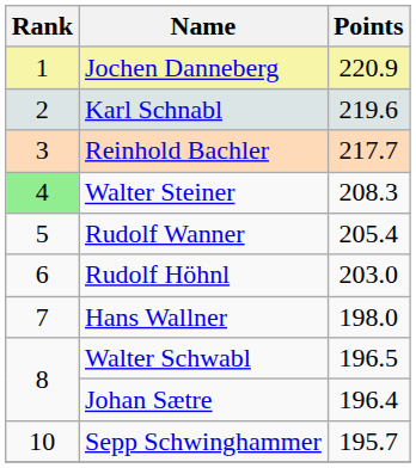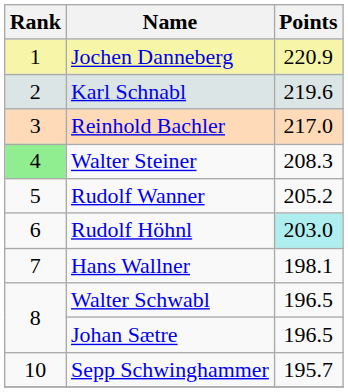Reinhold Bachler | Points: 217.7 -> 217.0
Rudolf Wanner | Points: 205.4 -> 205.2
Rudolf Höhnl | Points: no background -> paleturquoise background
Hans Wallner | Points: 198.0 -> 198.1
Johan Sætre | Points: 196.4 -> 196.5
